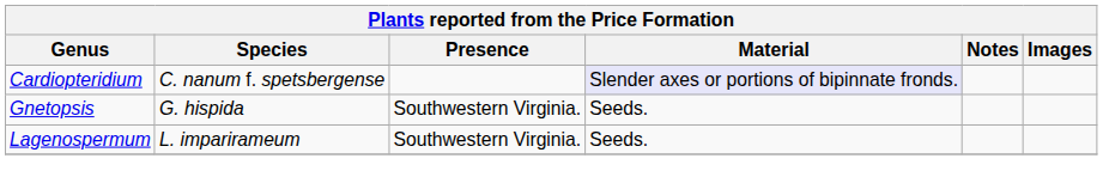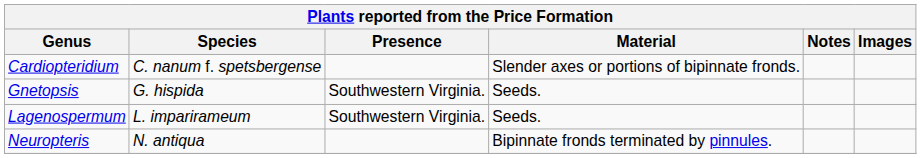Cardiopteridium | Material: lavender background -> no background
+ row: Neuropteris | N. antiqua | Bipinnate fronds terminated by pinnules.
